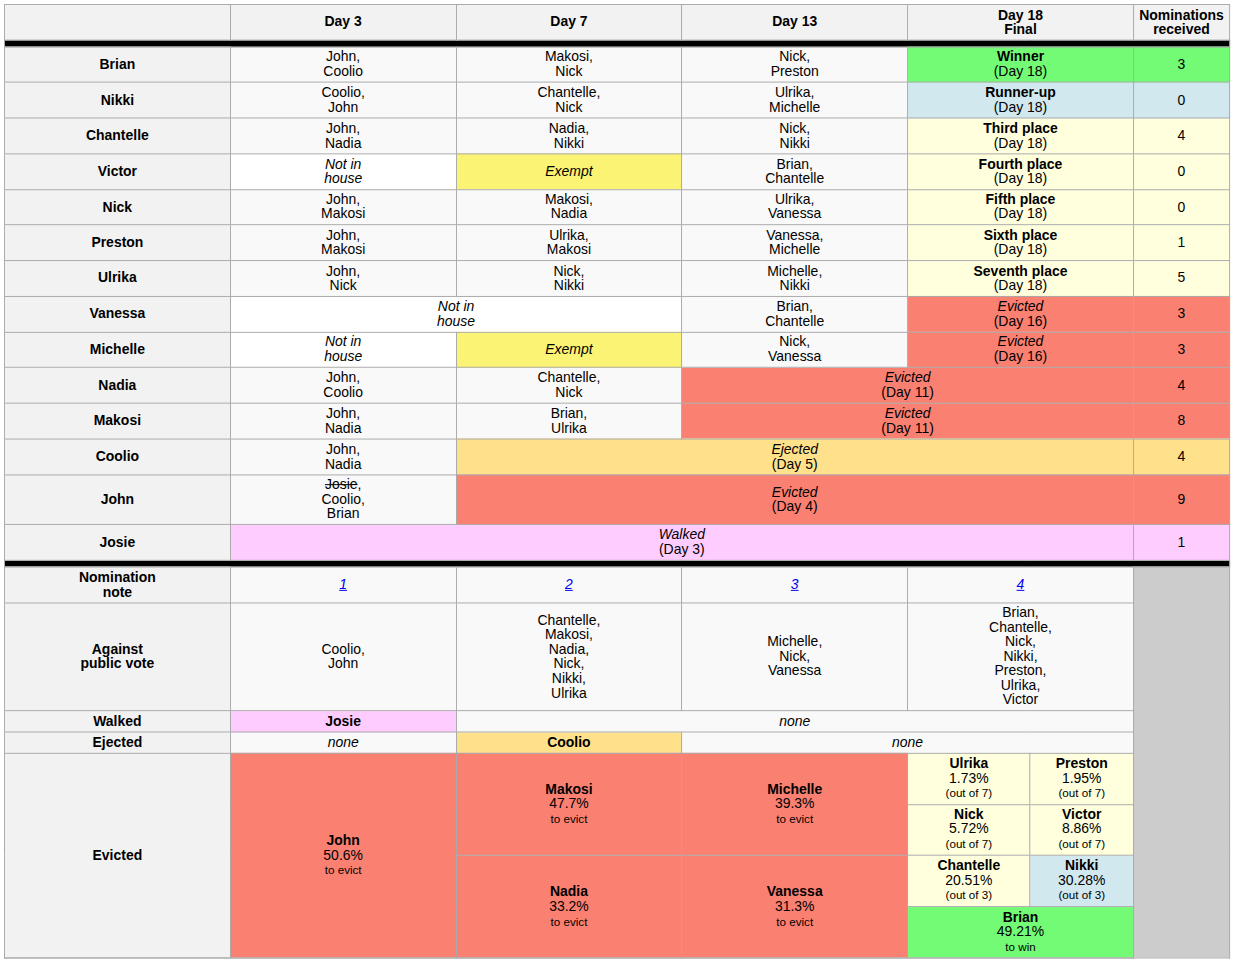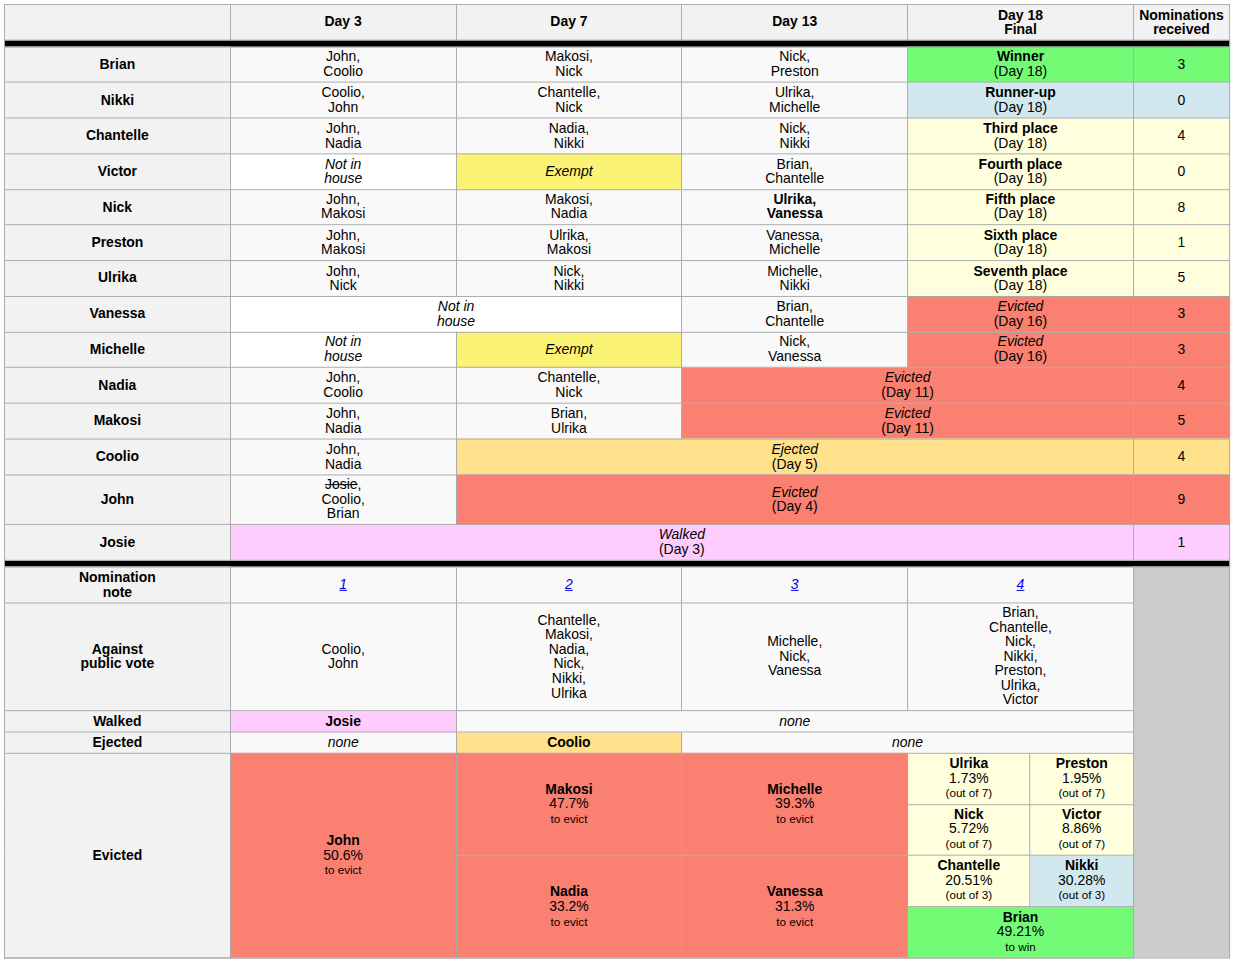Nick | Day 13: normal -> bold
Nick | Nominations received: 0 -> 8
Makosi | Nominations received: 8 -> 5
